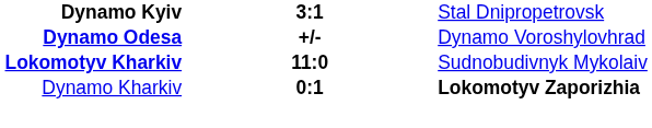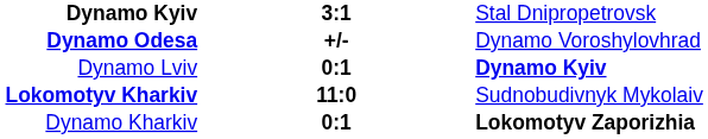+ row: Dynamo Lviv | 0:1 | Dynamo Kyiv
